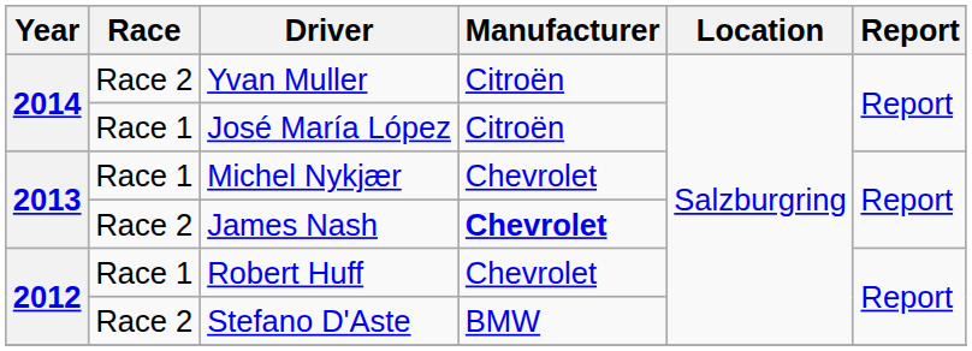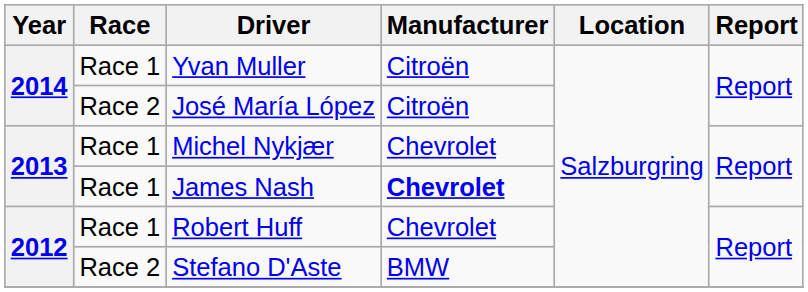Yvan Muller | Race: Race 2 -> Race 1
José María López | Race: Race 1 -> Race 2
James Nash | Race: Race 2 -> Race 1
